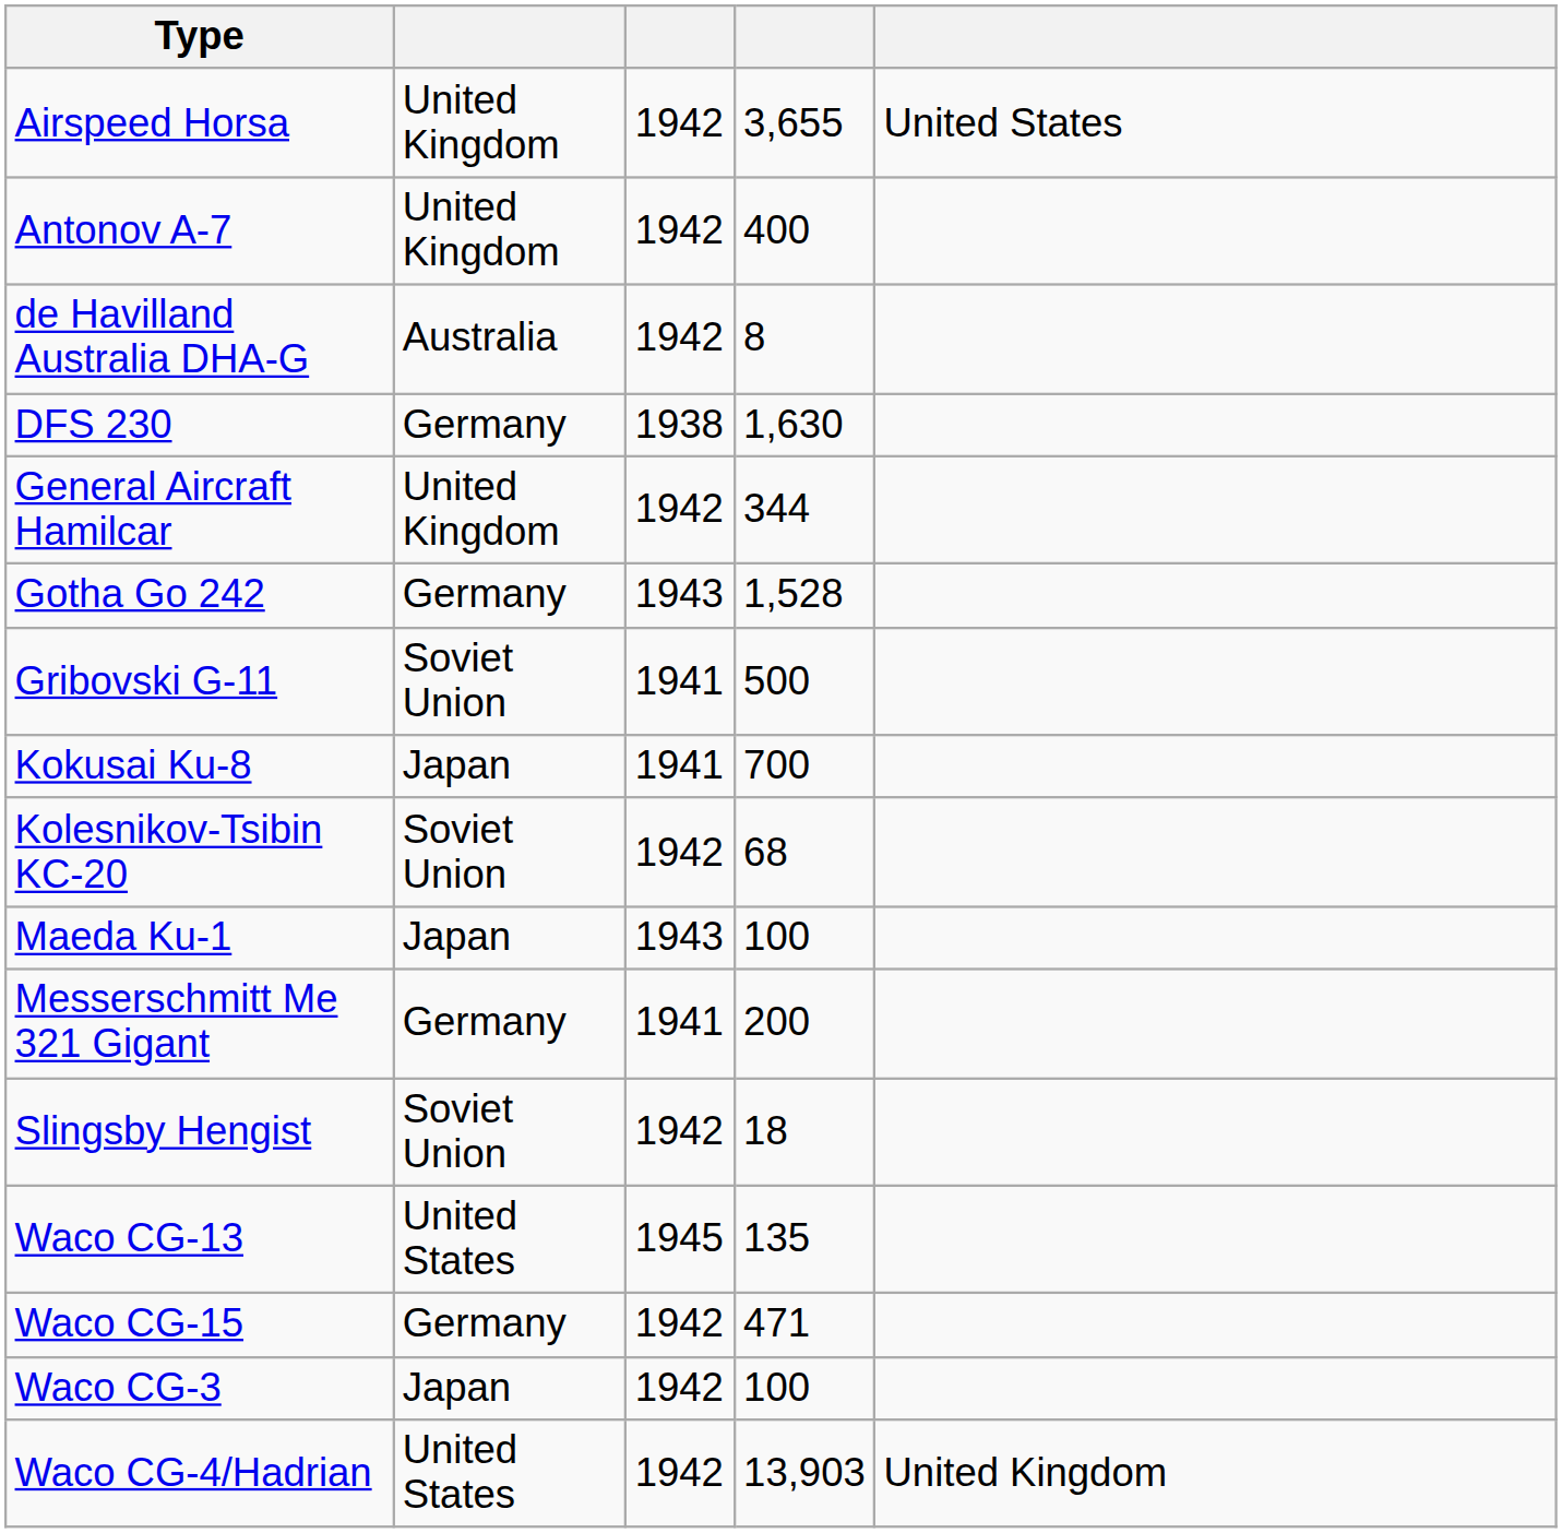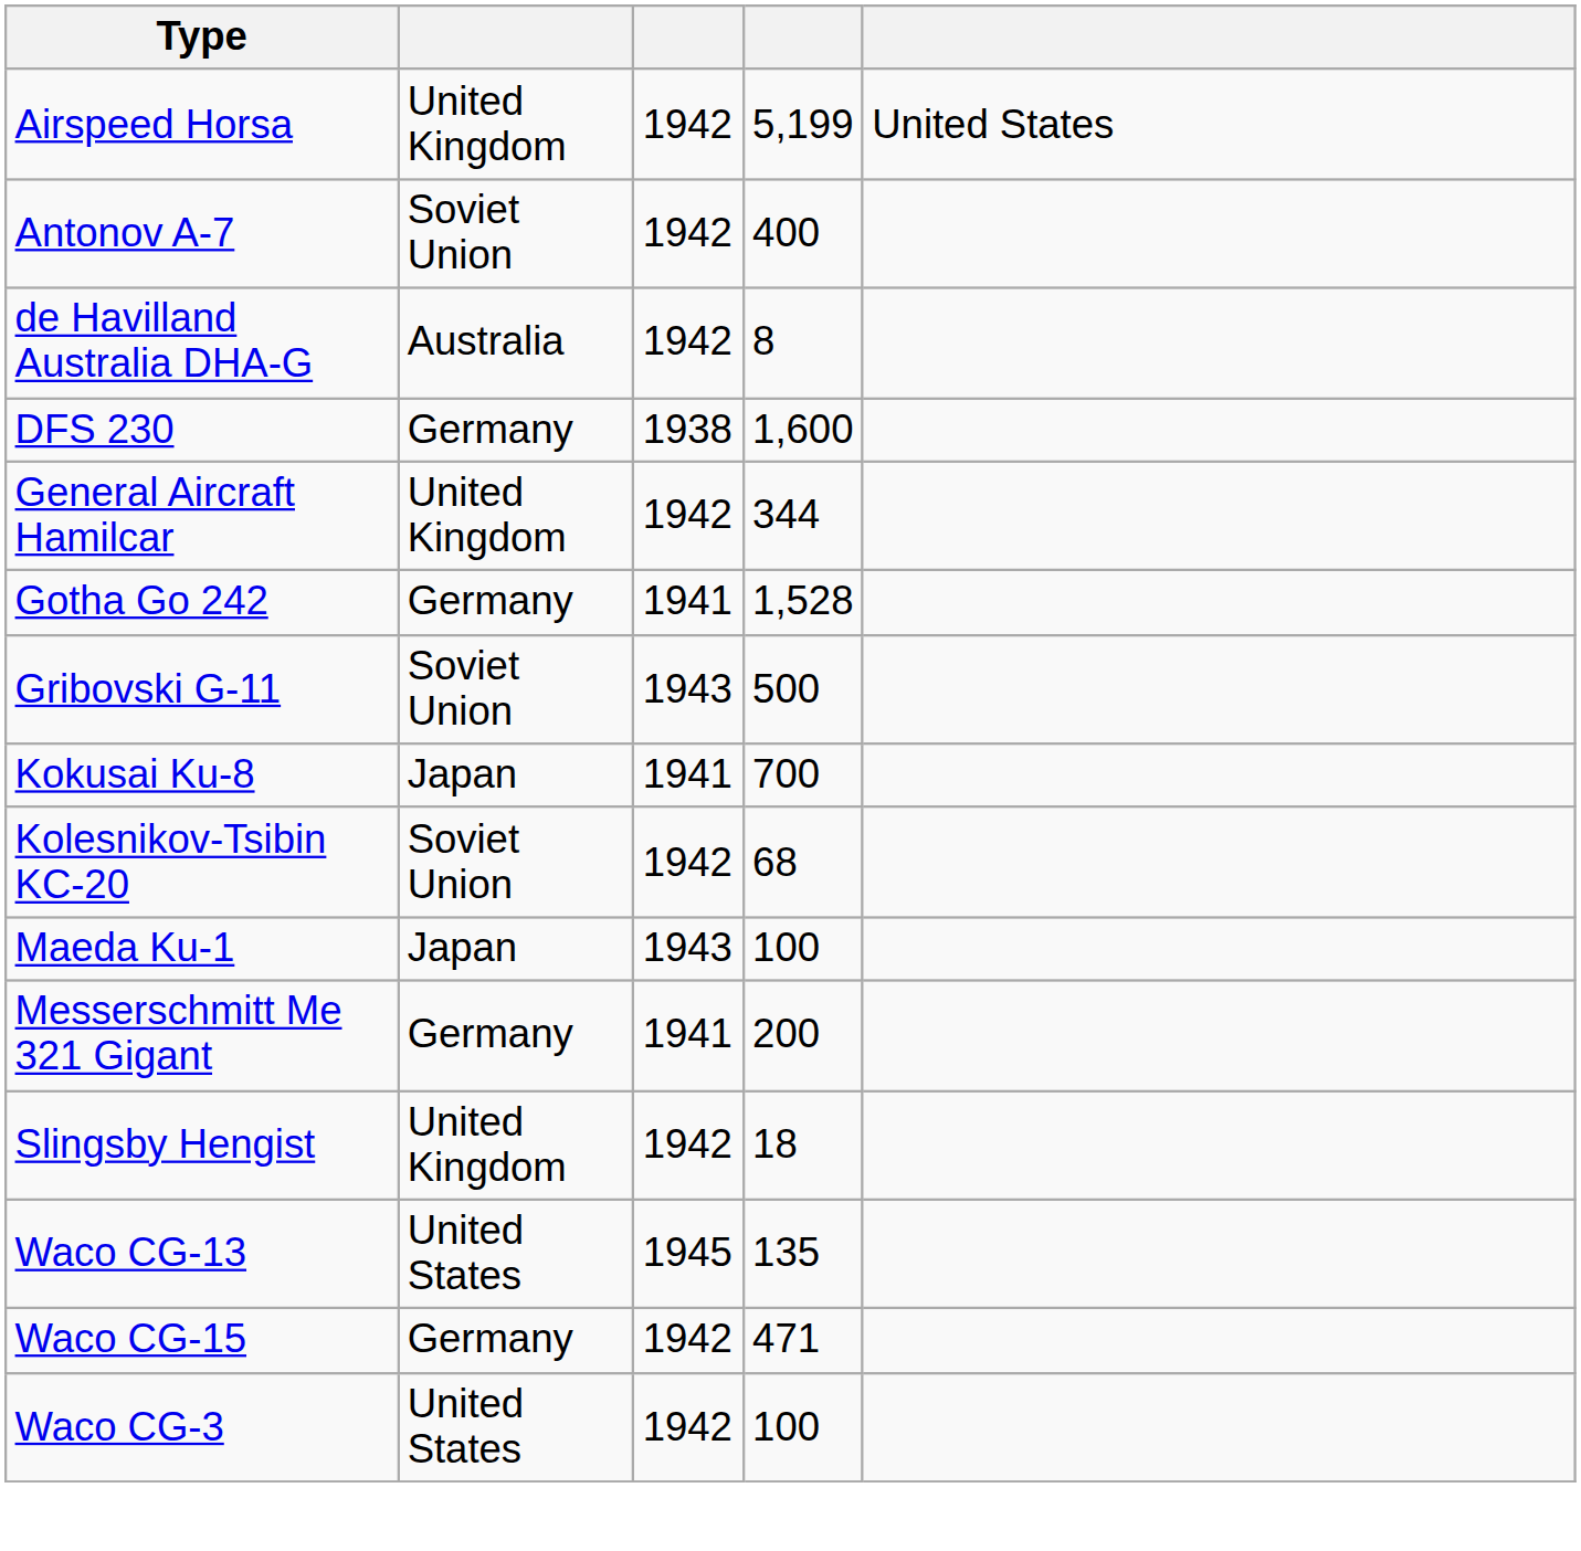Airspeed Horsa | column 4: 3,655 -> 5,199
Antonov A-7 | column 2: United Kingdom -> Soviet Union
DFS 230 | column 4: 1,630 -> 1,600
Gotha Go 242 | column 3: 1943 -> 1941
Gribovski G-11 | column 3: 1941 -> 1943
Slingsby Hengist | column 2: Soviet Union -> United Kingdom
Waco CG-3 | column 2: Japan -> United States
- row: Waco CG-4/Hadrian | United States | 1942 | 13,903 | United Kingdom
